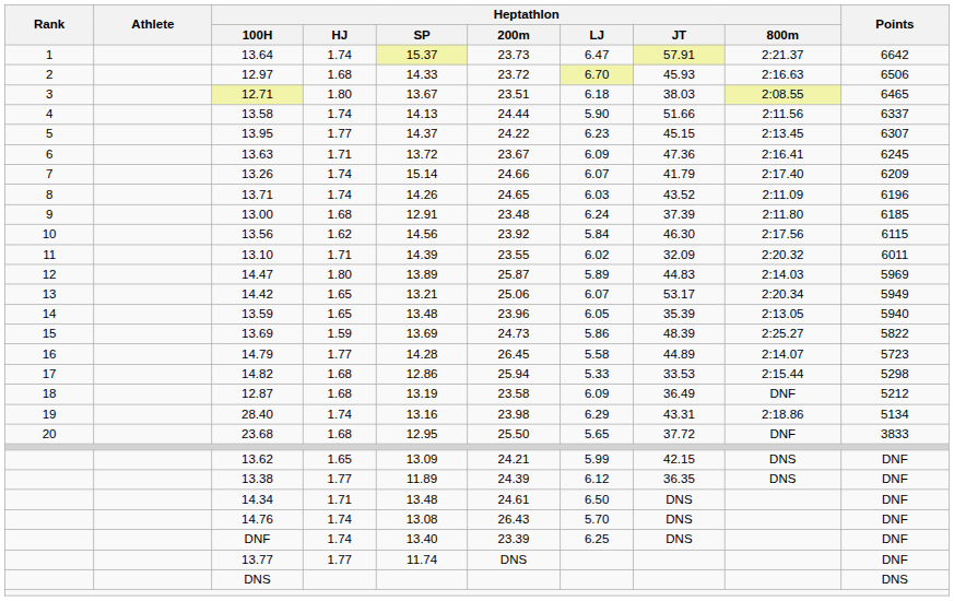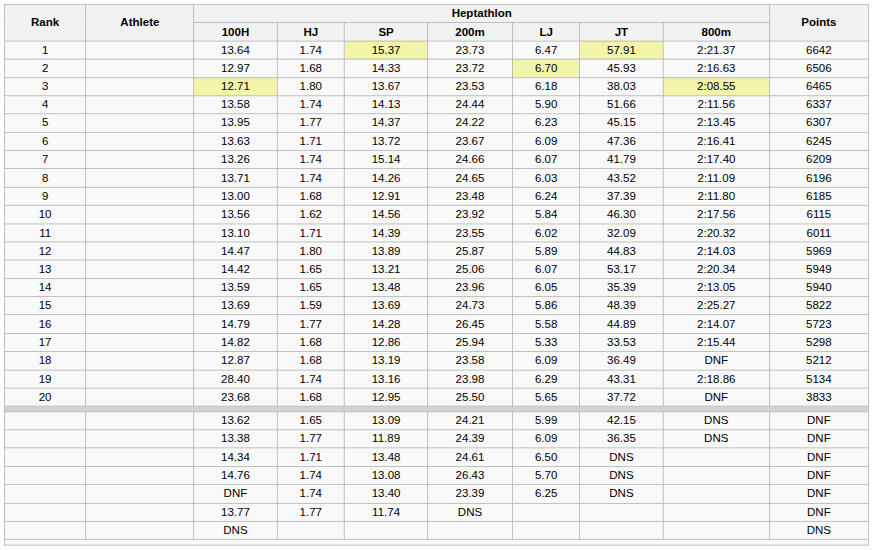12.71 | Heptathlon / 200m: 23.51 -> 23.53
13.38 | Heptathlon / LJ: 6.12 -> 6.09
